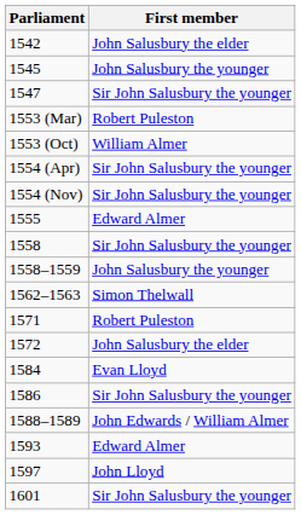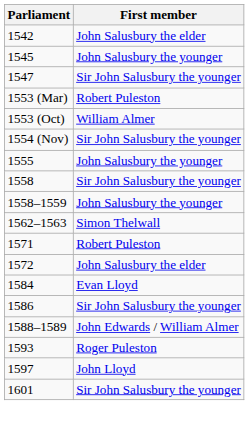- row: 1554 (Apr) | Sir John Salusbury the younger
1555 | First member: Edward Almer -> John Salusbury the younger
1593 | First member: Edward Almer -> Roger Puleston
